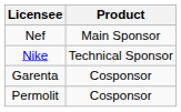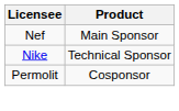- row: Garenta | Cosponsor
